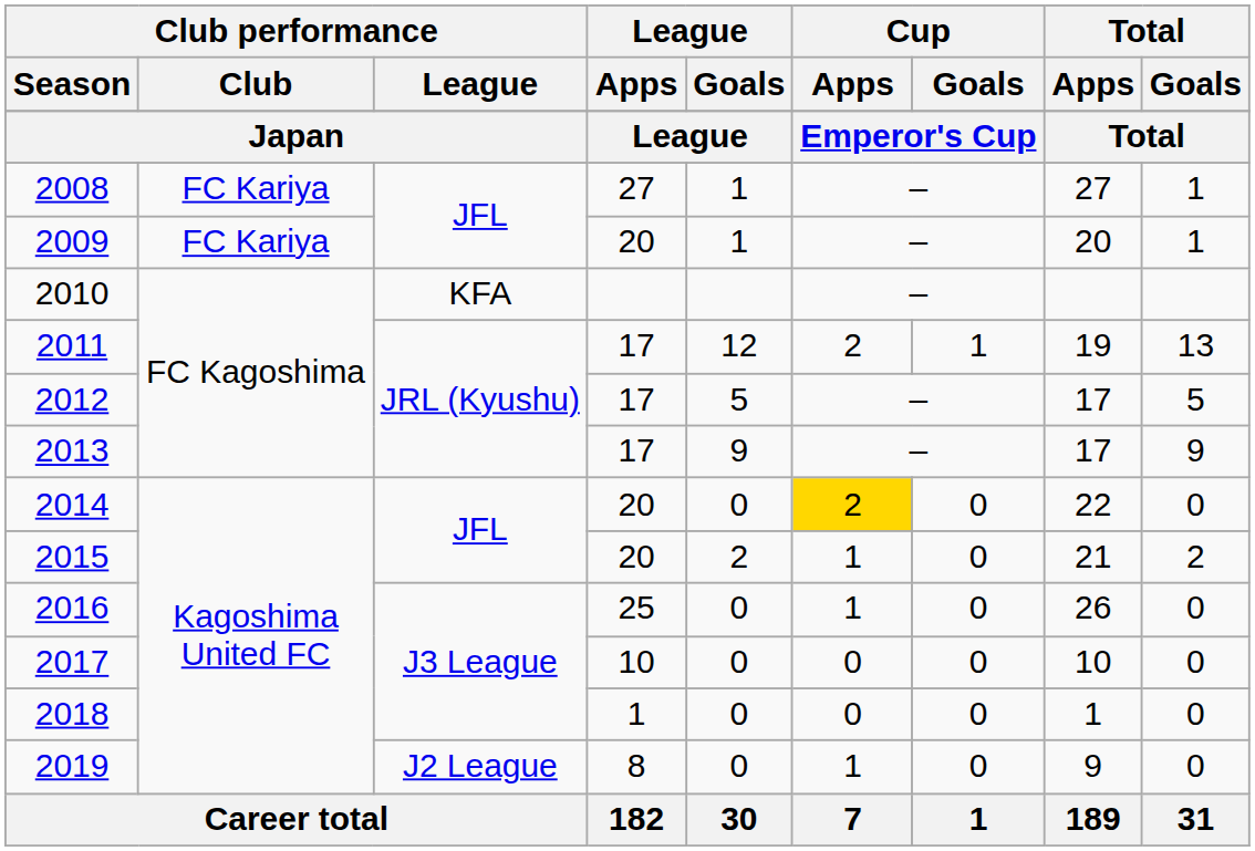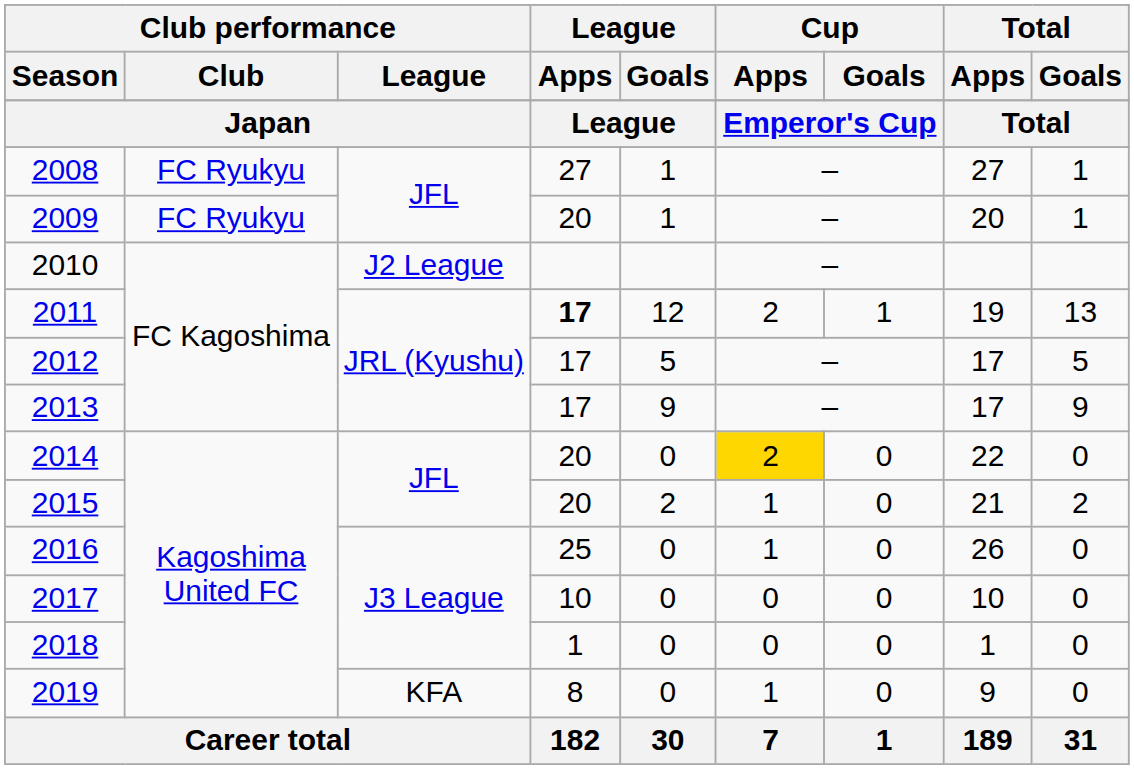2008 | Club performance / Club: FC Kariya -> FC Ryukyu
2009 | Club performance / Club: FC Kariya -> FC Ryukyu
2010 | Club performance / League: KFA -> J2 League
2011 | League / Apps: normal -> bold
2019 | Club performance / League: J2 League -> KFA
